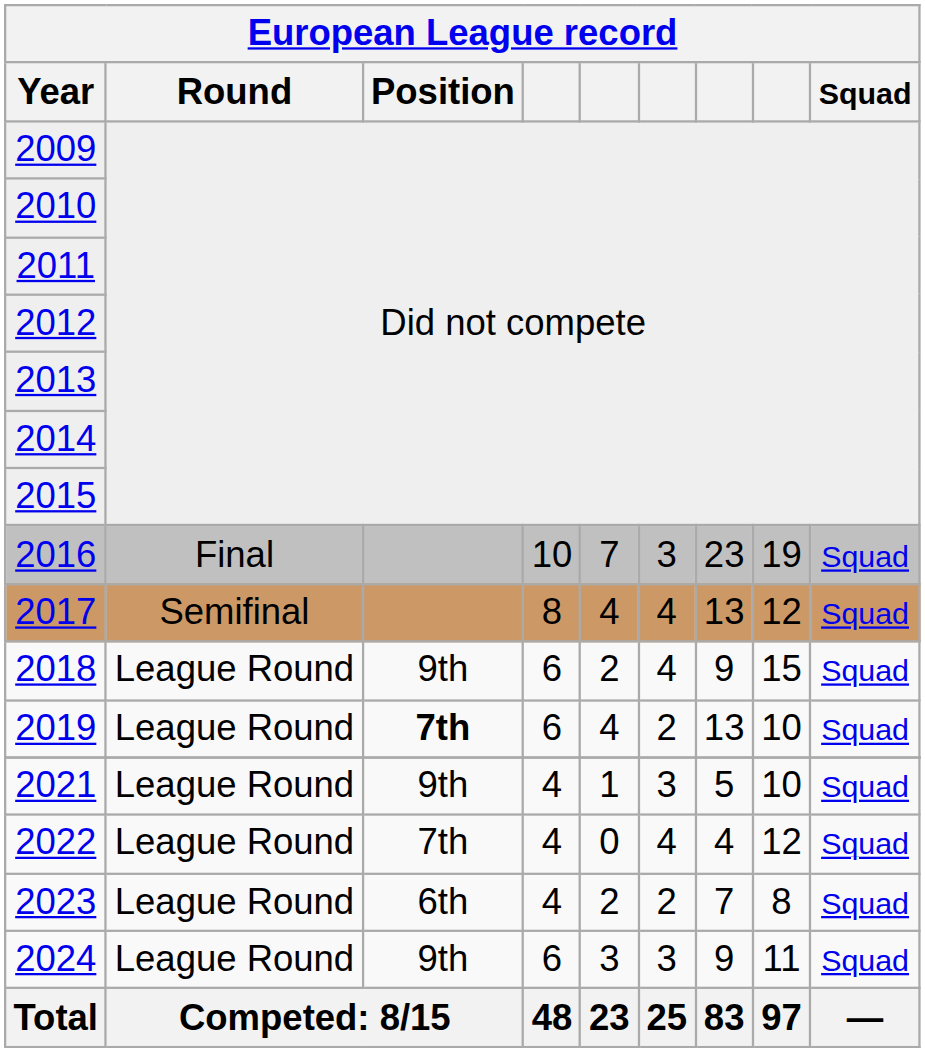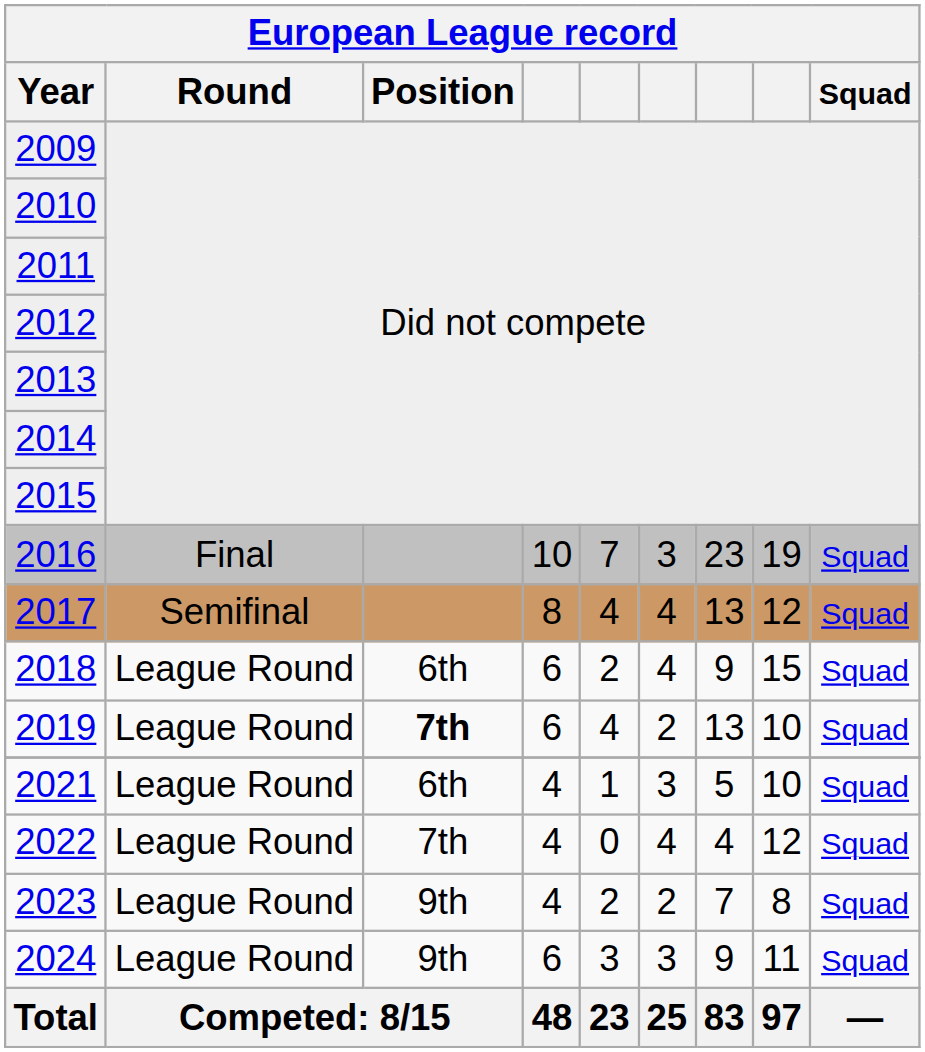2018 | Position: 9th -> 6th
2021 | Position: 9th -> 6th
2023 | Position: 6th -> 9th
